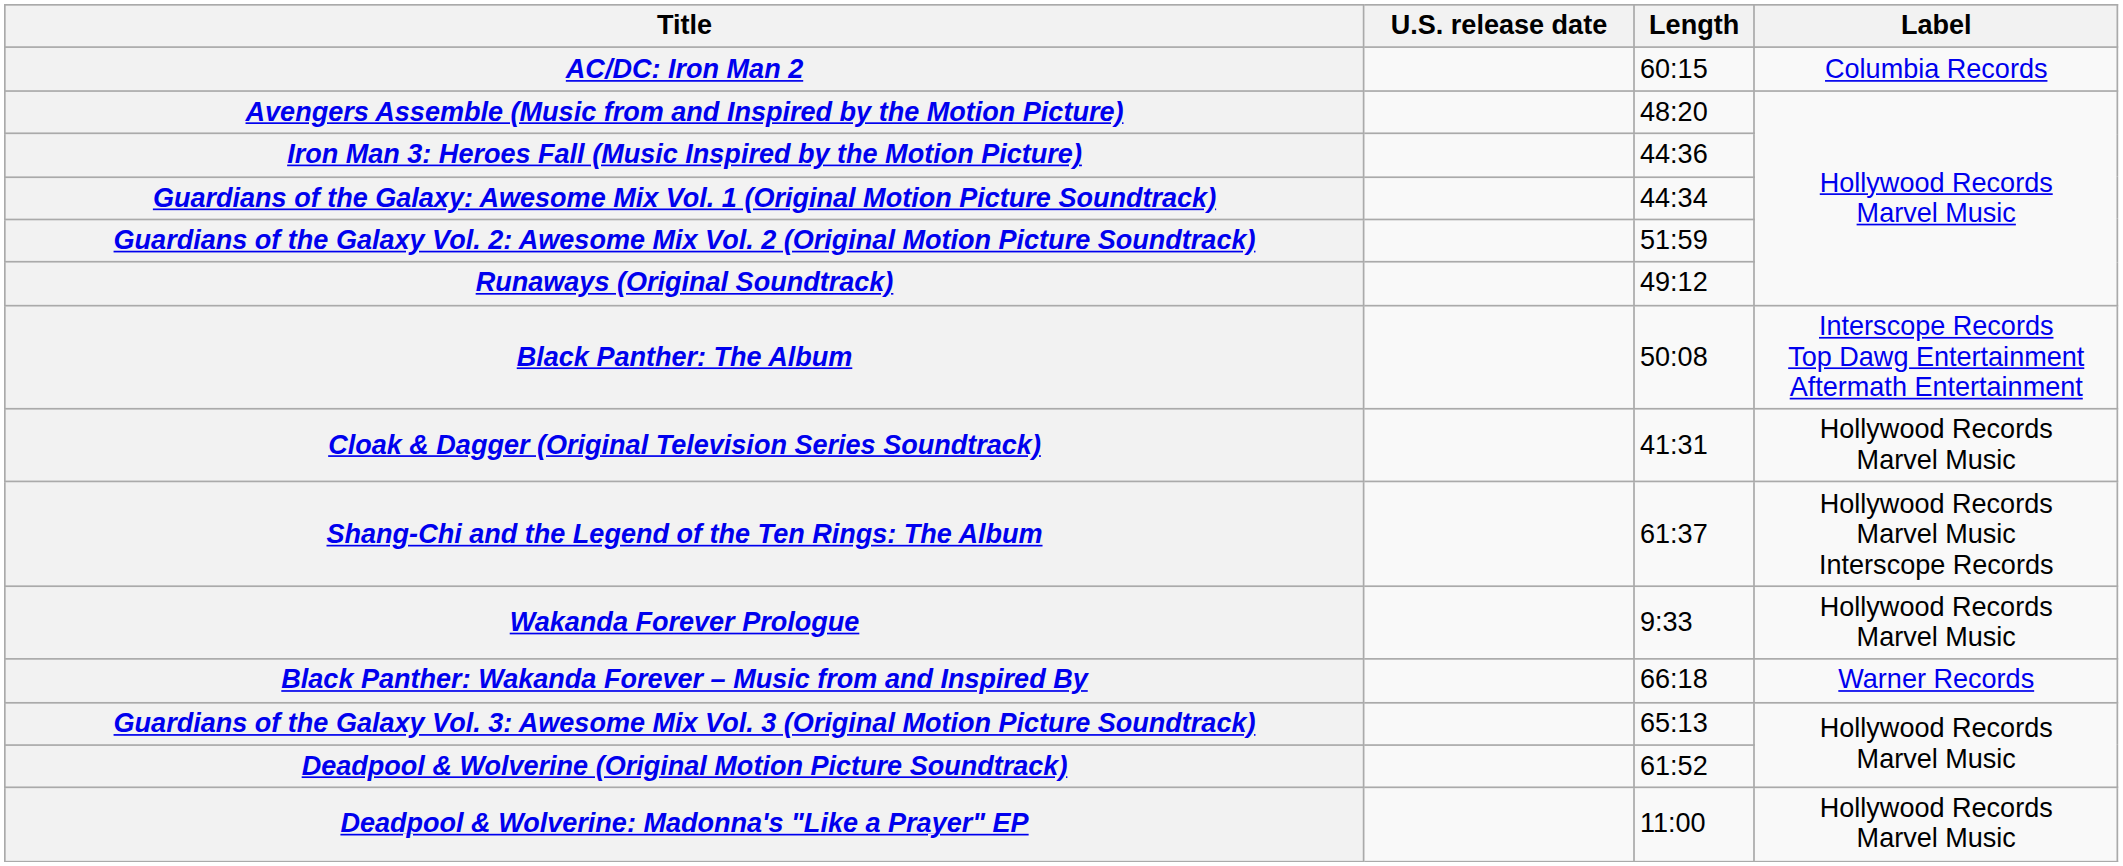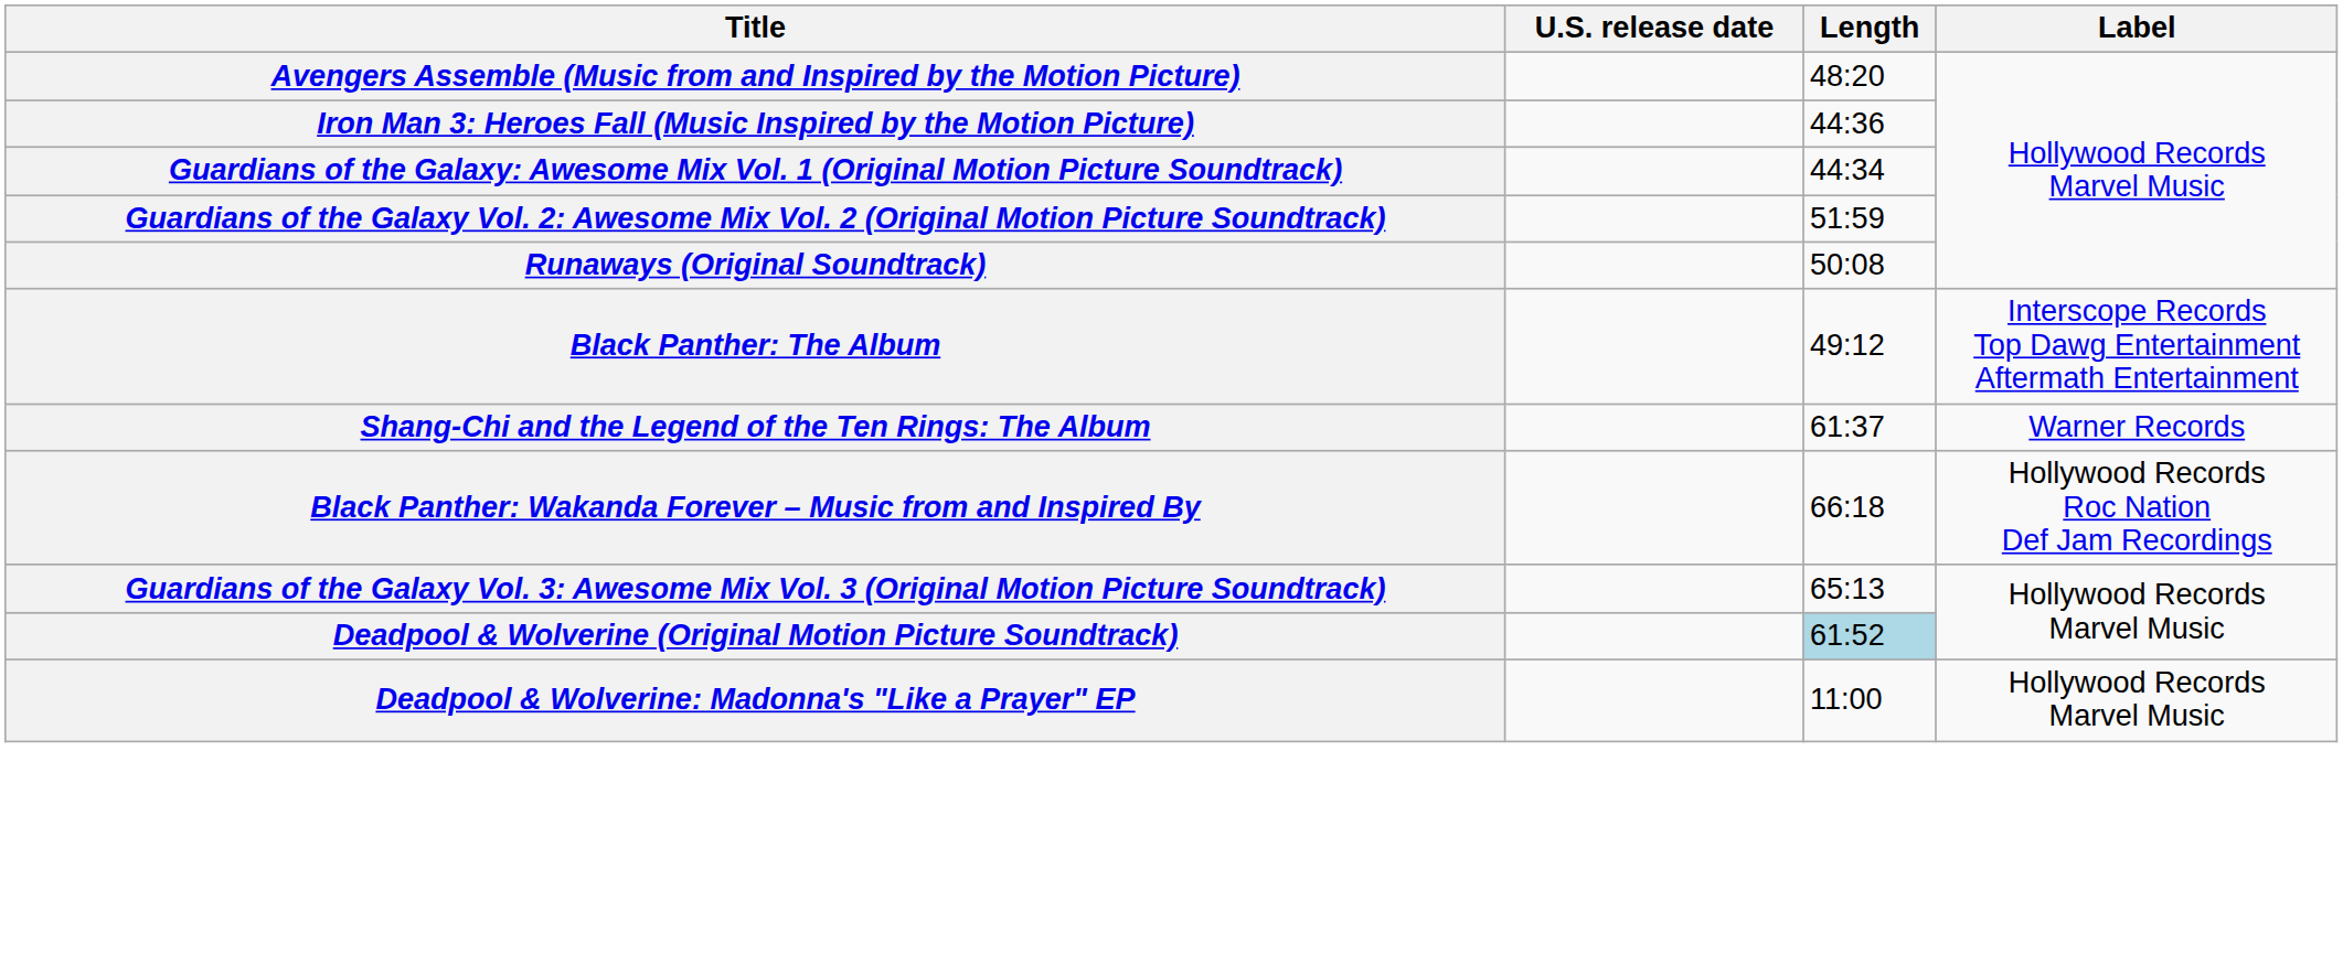- row: AC/DC: Iron Man 2 | 60:15 | Columbia Records
Runaways (Original Soundtrack) | Length: 49:12 -> 50:08
Black Panther: The Album | Length: 50:08 -> 49:12
- row: Cloak & Dagger (Original Television Series Soundtrack) | 41:31 | Hollywood Records Marvel Music
Shang-Chi and the Legend of the Ten Rings: The Album | Label: Hollywood Records Marvel Music Interscope Records -> Warner Records
- row: Wakanda Forever Prologue | 9:33 | Hollywood Records Marvel Music
Black Panther: Wakanda Forever – Music from and Inspired By | Label: Warner Records -> Hollywood Records Roc Nation Def Jam Recordings
Deadpool & Wolverine (Original Motion Picture Soundtrack) | Length: no background -> lightblue background
